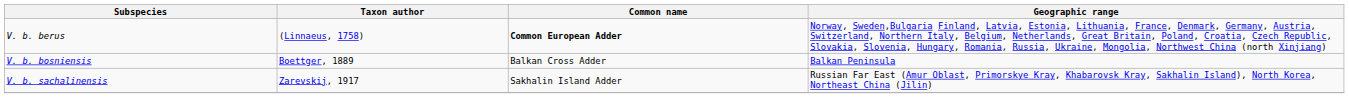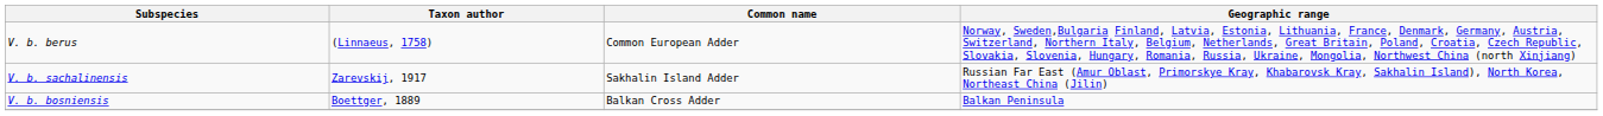V. b. berus | Common name: bold -> normal
rows swapped: V. b. bosniensis <-> V. b. sachalinensis
